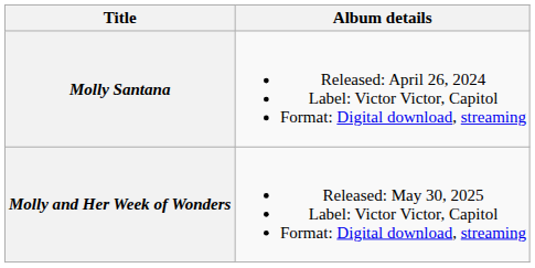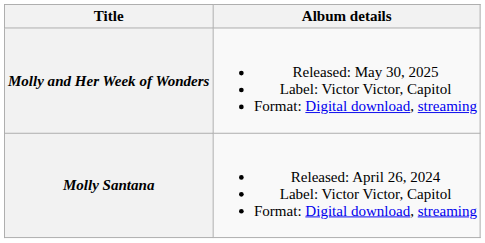rows swapped: Molly Santana <-> Molly and Her Week of Wonders
